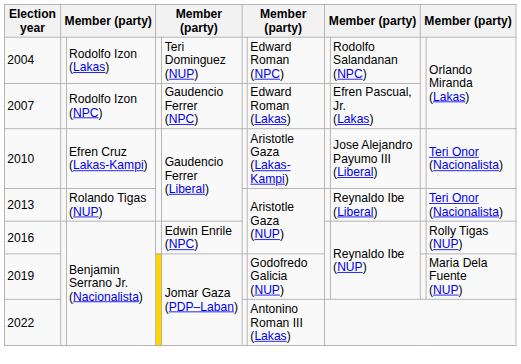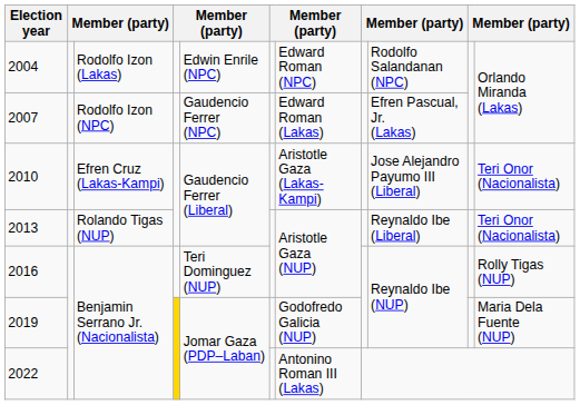2004 | column 5: Teri Dominguez (NUP) -> Edwin Enrile (NPC)
2016 | column 5: Edwin Enrile (NPC) -> Teri Dominguez (NUP)
